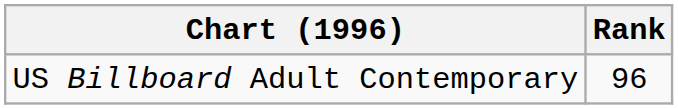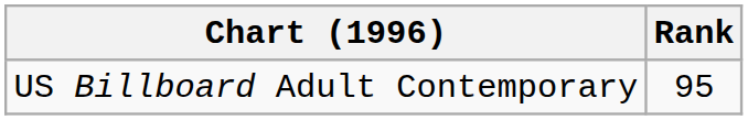US Billboard Adult Contemporary | Rank: 96 -> 95
